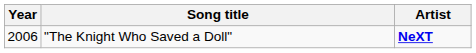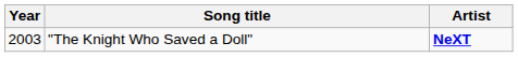"The Knight Who Saved a Doll" | Year: 2006 -> 2003
